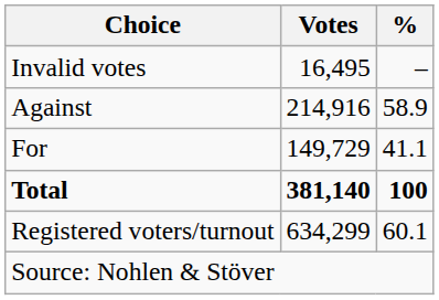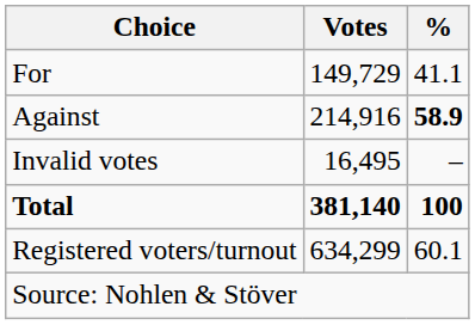rows swapped: For <-> Invalid votes
Against | %: normal -> bold
